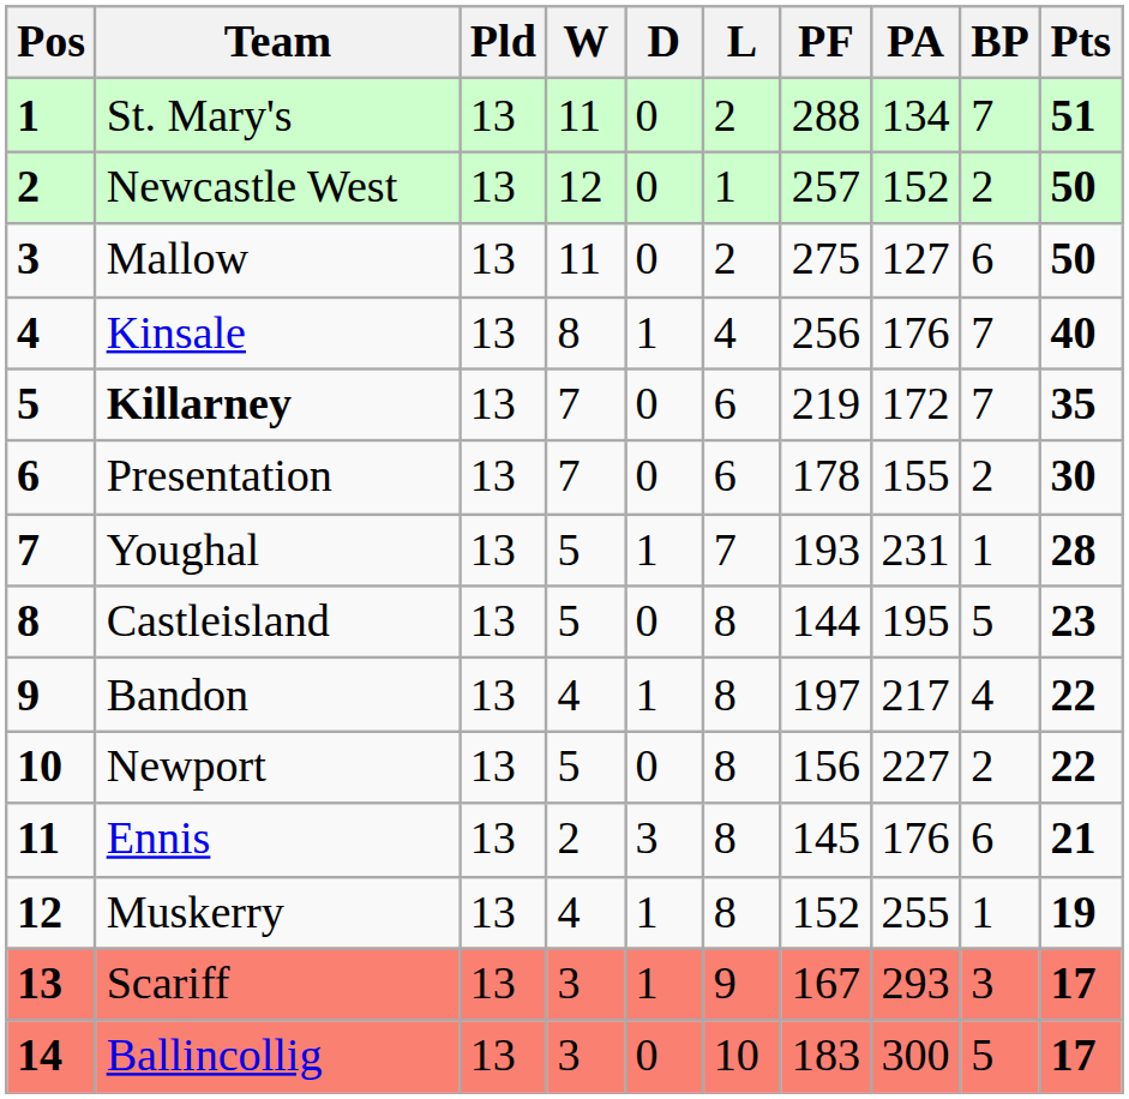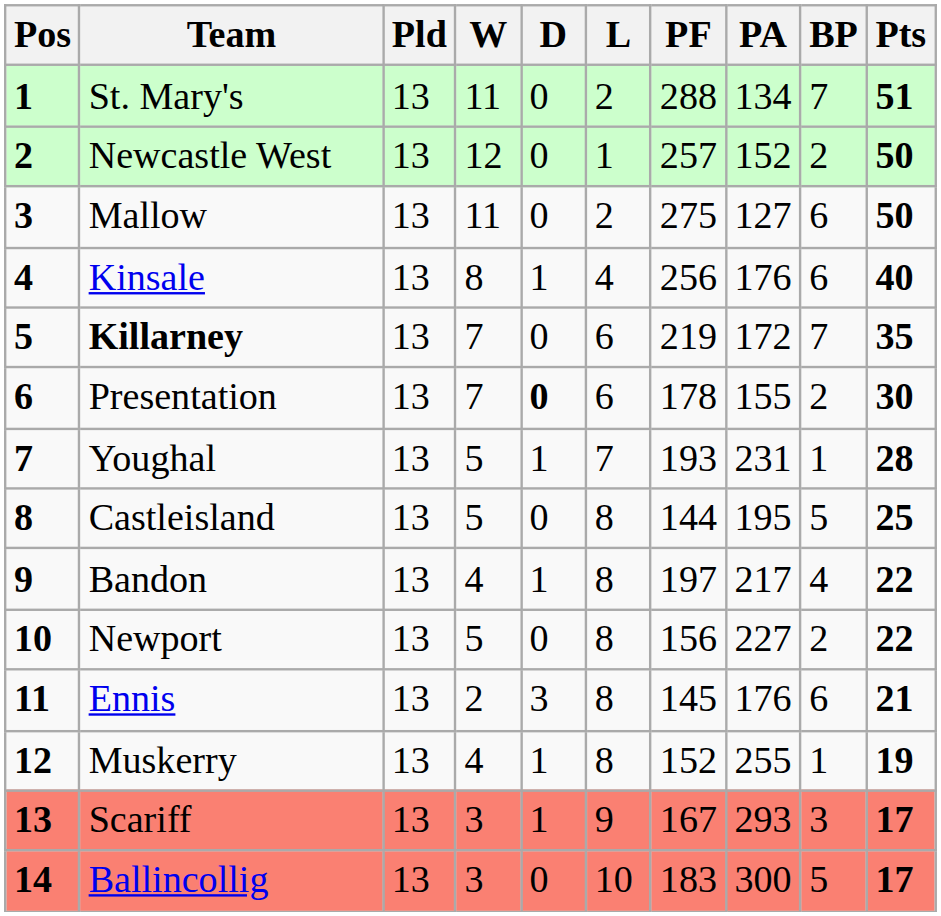Kinsale | BP: 7 -> 6
Presentation | D: normal -> bold
Castleisland | Pts: 23 -> 25
